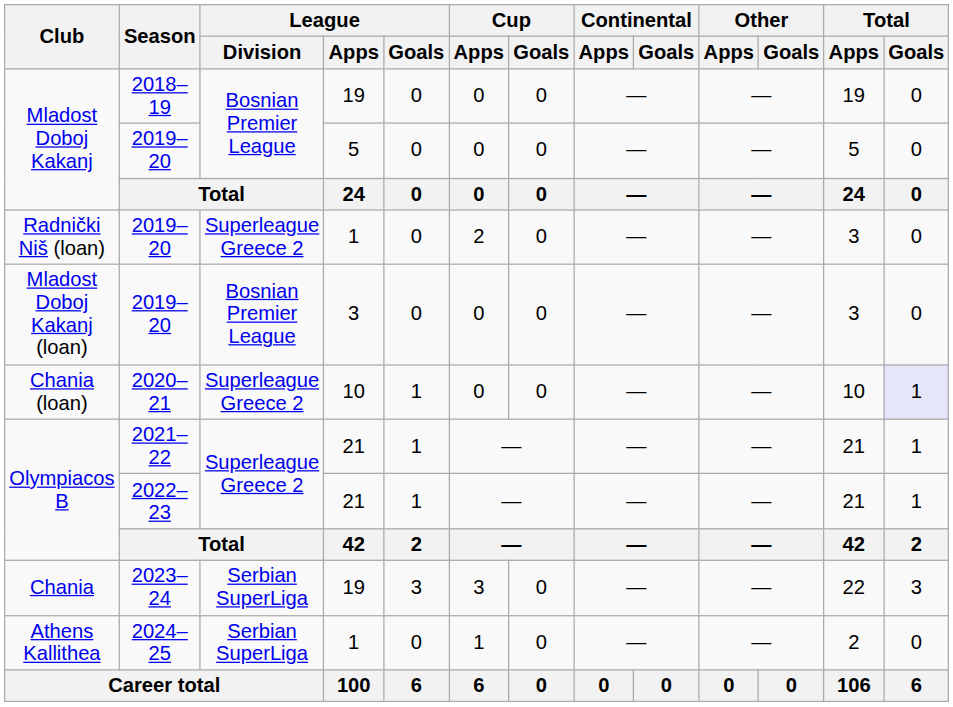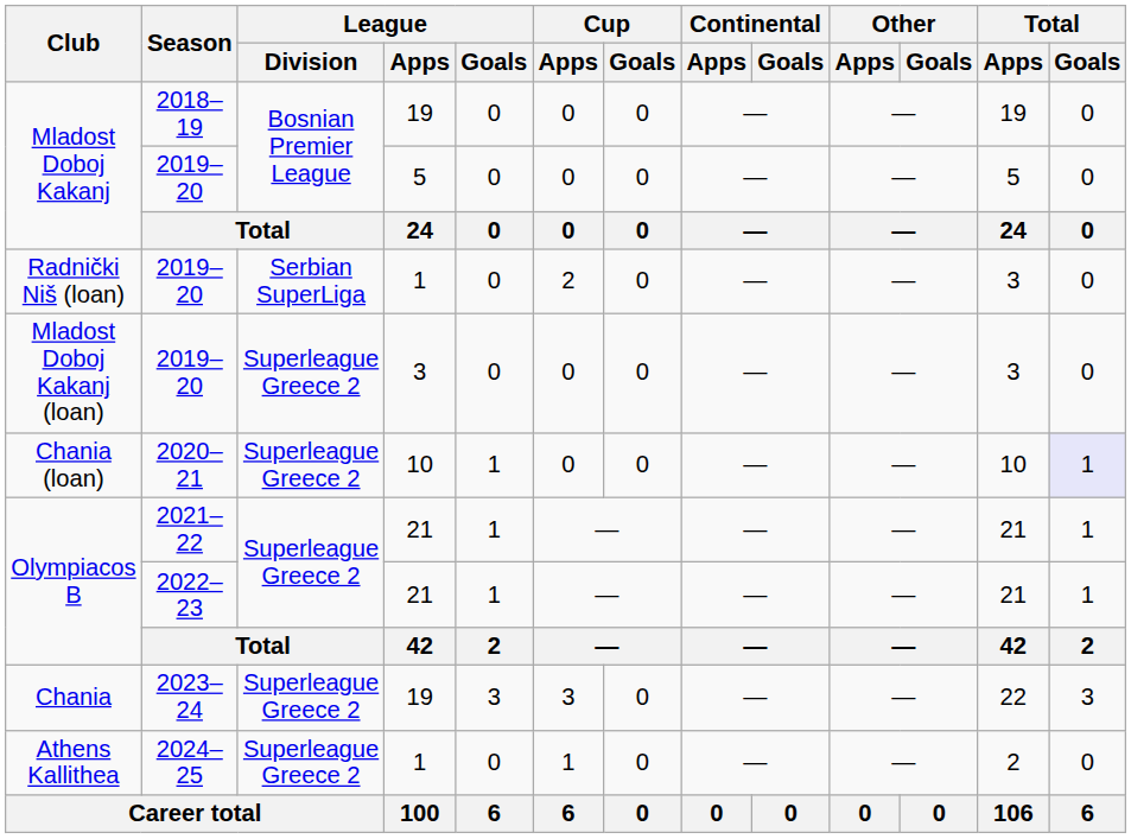Radnički Niš (loan) | League / Division: Superleague Greece 2 -> Serbian SuperLiga
Mladost Doboj Kakanj (loan) | League / Division: Bosnian Premier League -> Superleague Greece 2
Chania | League / Division: Serbian SuperLiga -> Superleague Greece 2
Athens Kallithea | League / Division: Serbian SuperLiga -> Superleague Greece 2
